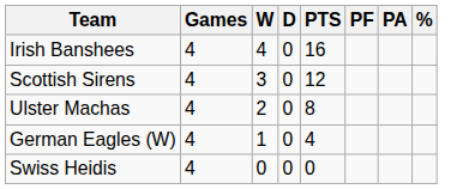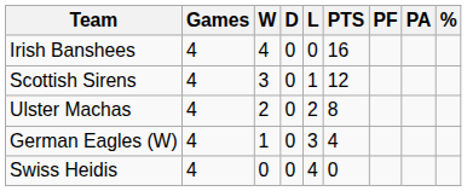+ column: L | 0 | 1 | 2 | 3 | 4
